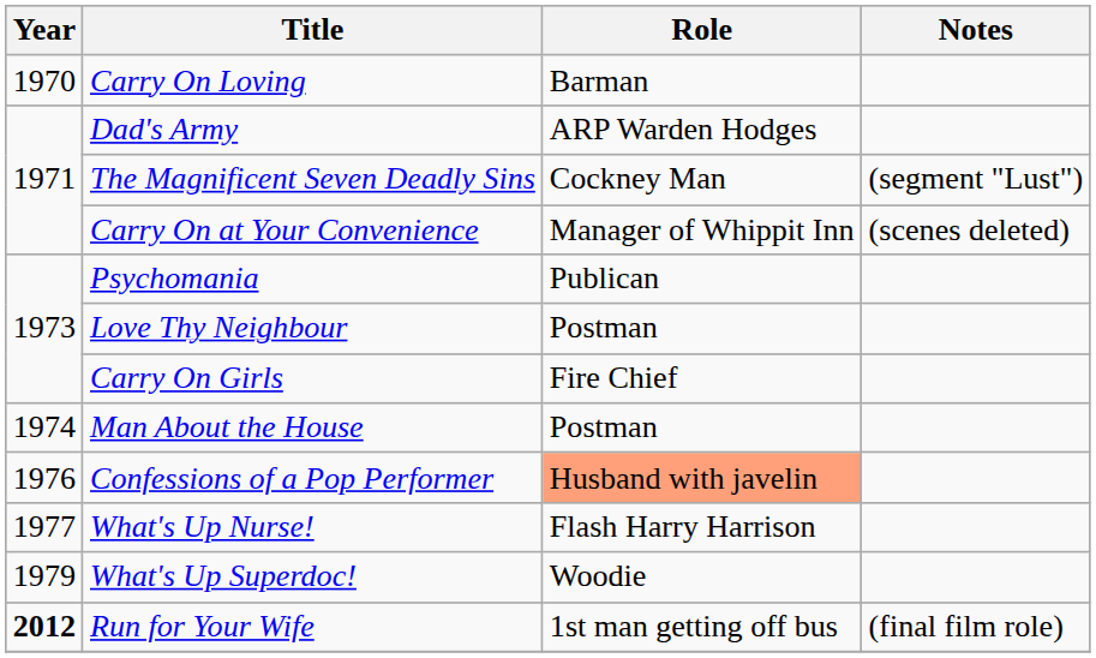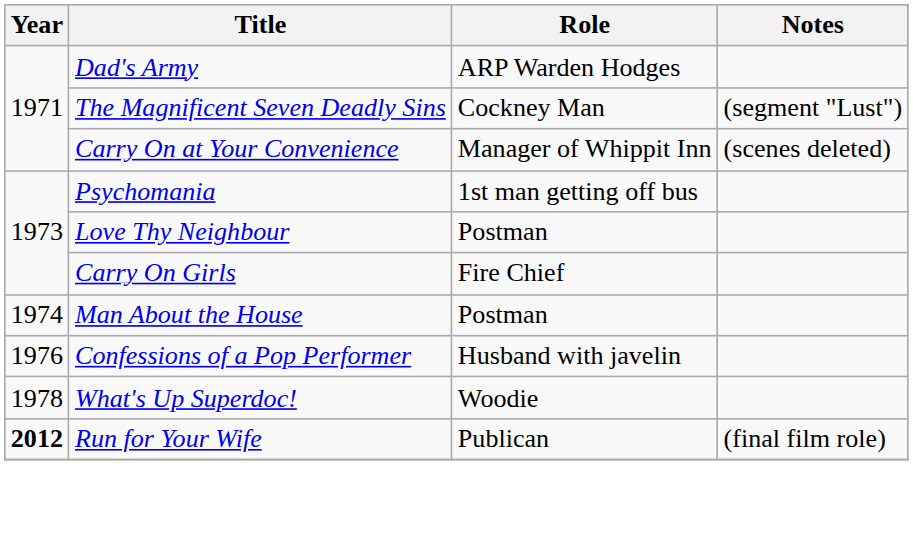- row: 1970 | Carry On Loving | Barman
Psychomania | Role: Publican -> 1st man getting off bus
Confessions of a Pop Performer | Role: lightsalmon background -> no background
- row: 1977 | What's Up Nurse! | Flash Harry Harrison
What's Up Superdoc! | Year: 1979 -> 1978
Run for Your Wife | Role: 1st man getting off bus -> Publican
